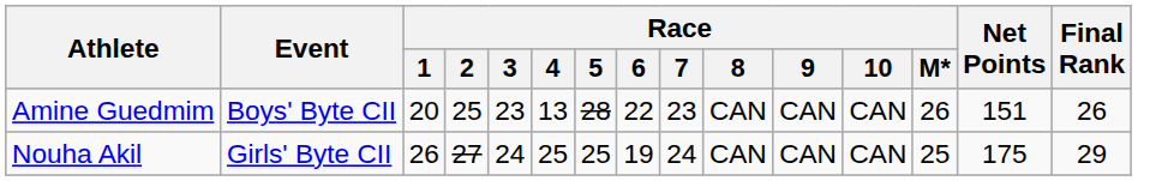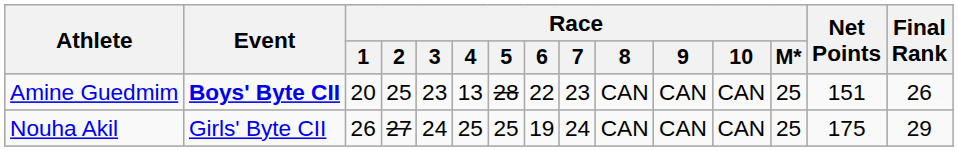Amine Guedmim | Event: normal -> bold
Amine Guedmim | Race / M*: 26 -> 25
